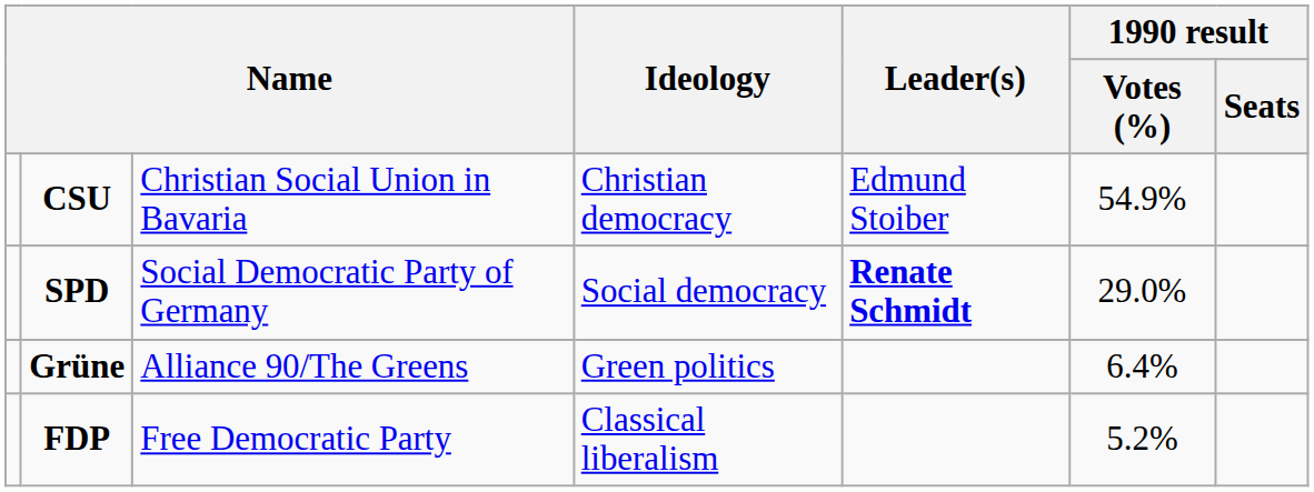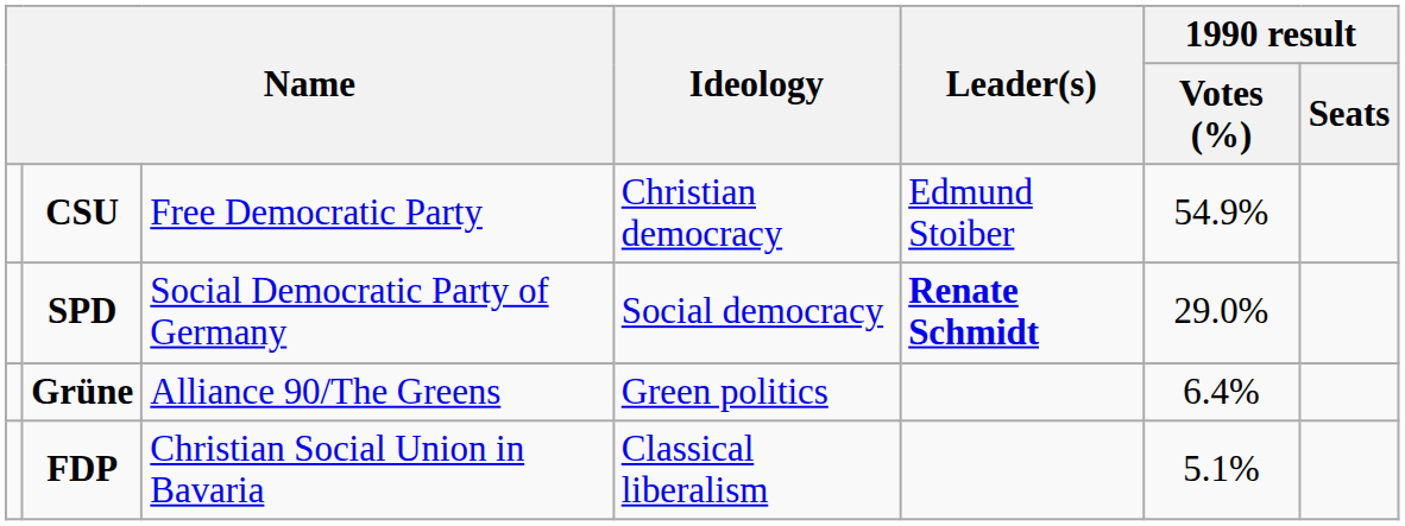CSU | column 3: Christian Social Union in Bavaria -> Free Democratic Party
FDP | column 3: Free Democratic Party -> Christian Social Union in Bavaria
FDP | 1990 result / Votes (%): 5.2% -> 5.1%
